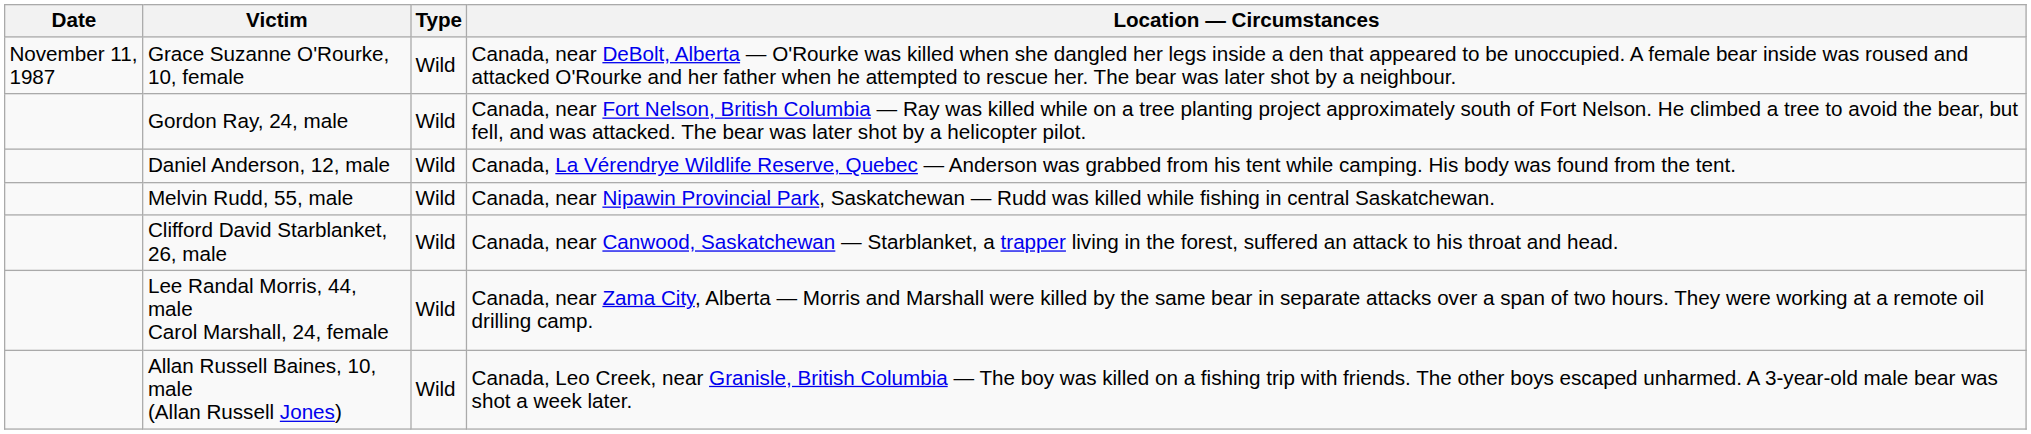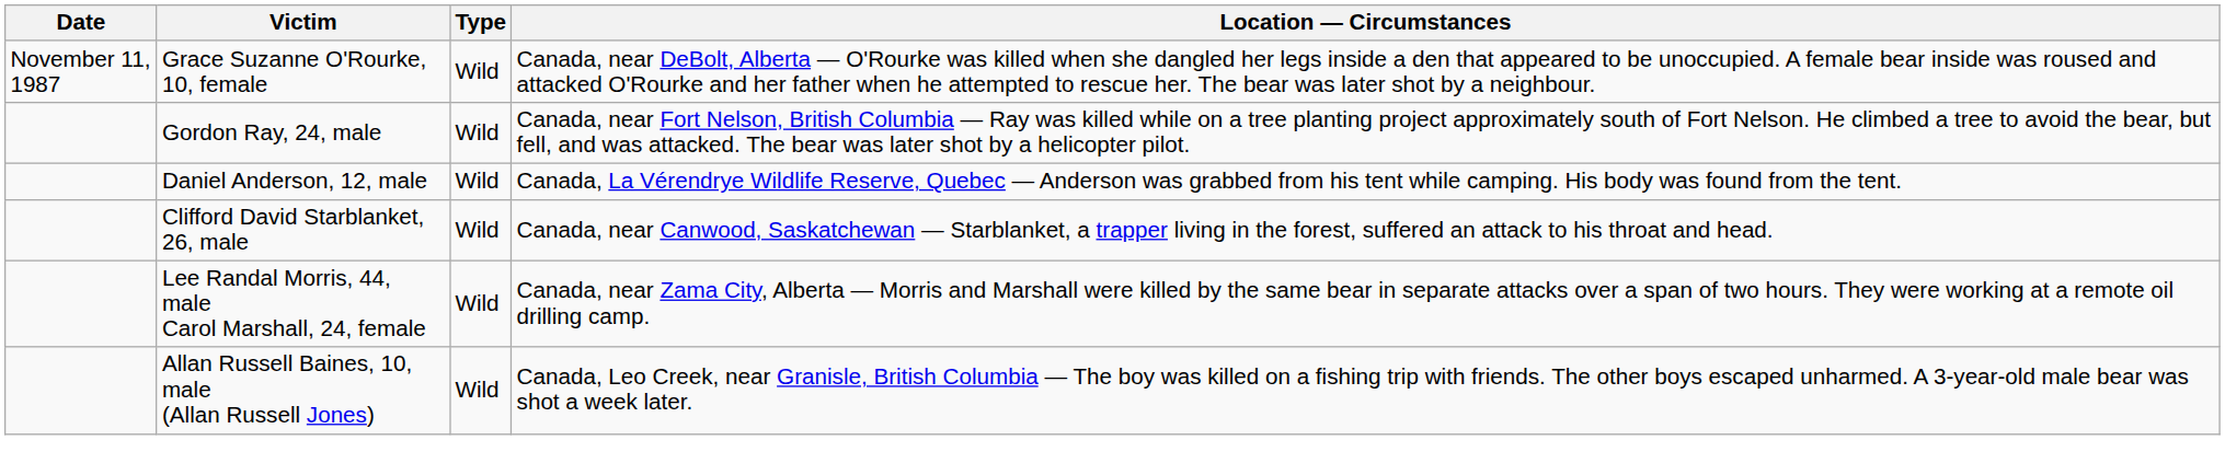- row: Melvin Rudd, 55, male | Wild | Canada, near Nipawin Provincial Park, Saskatchewan — Rudd was killed while fishing in central Saskatchewan.
